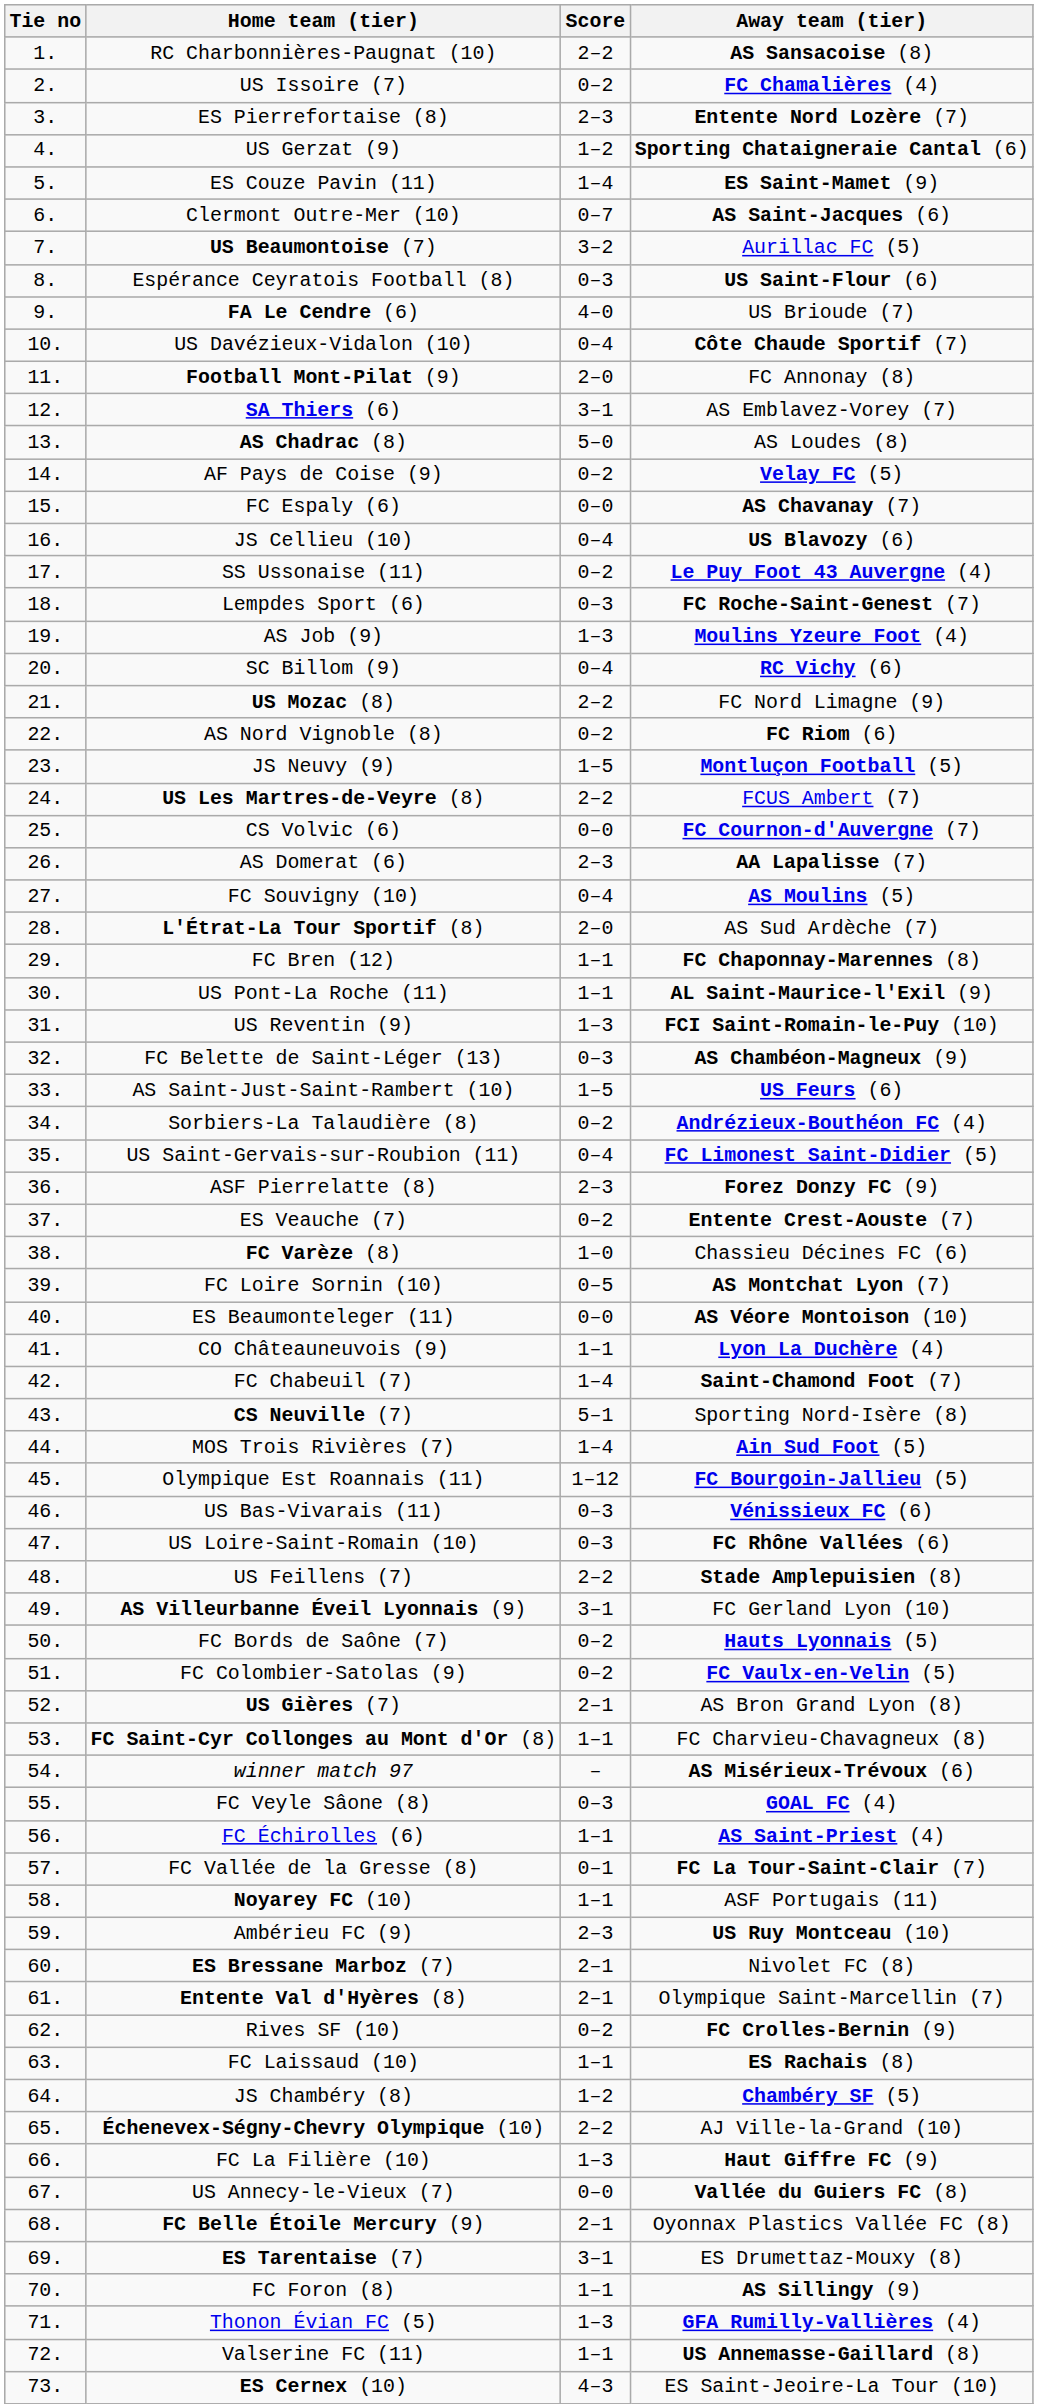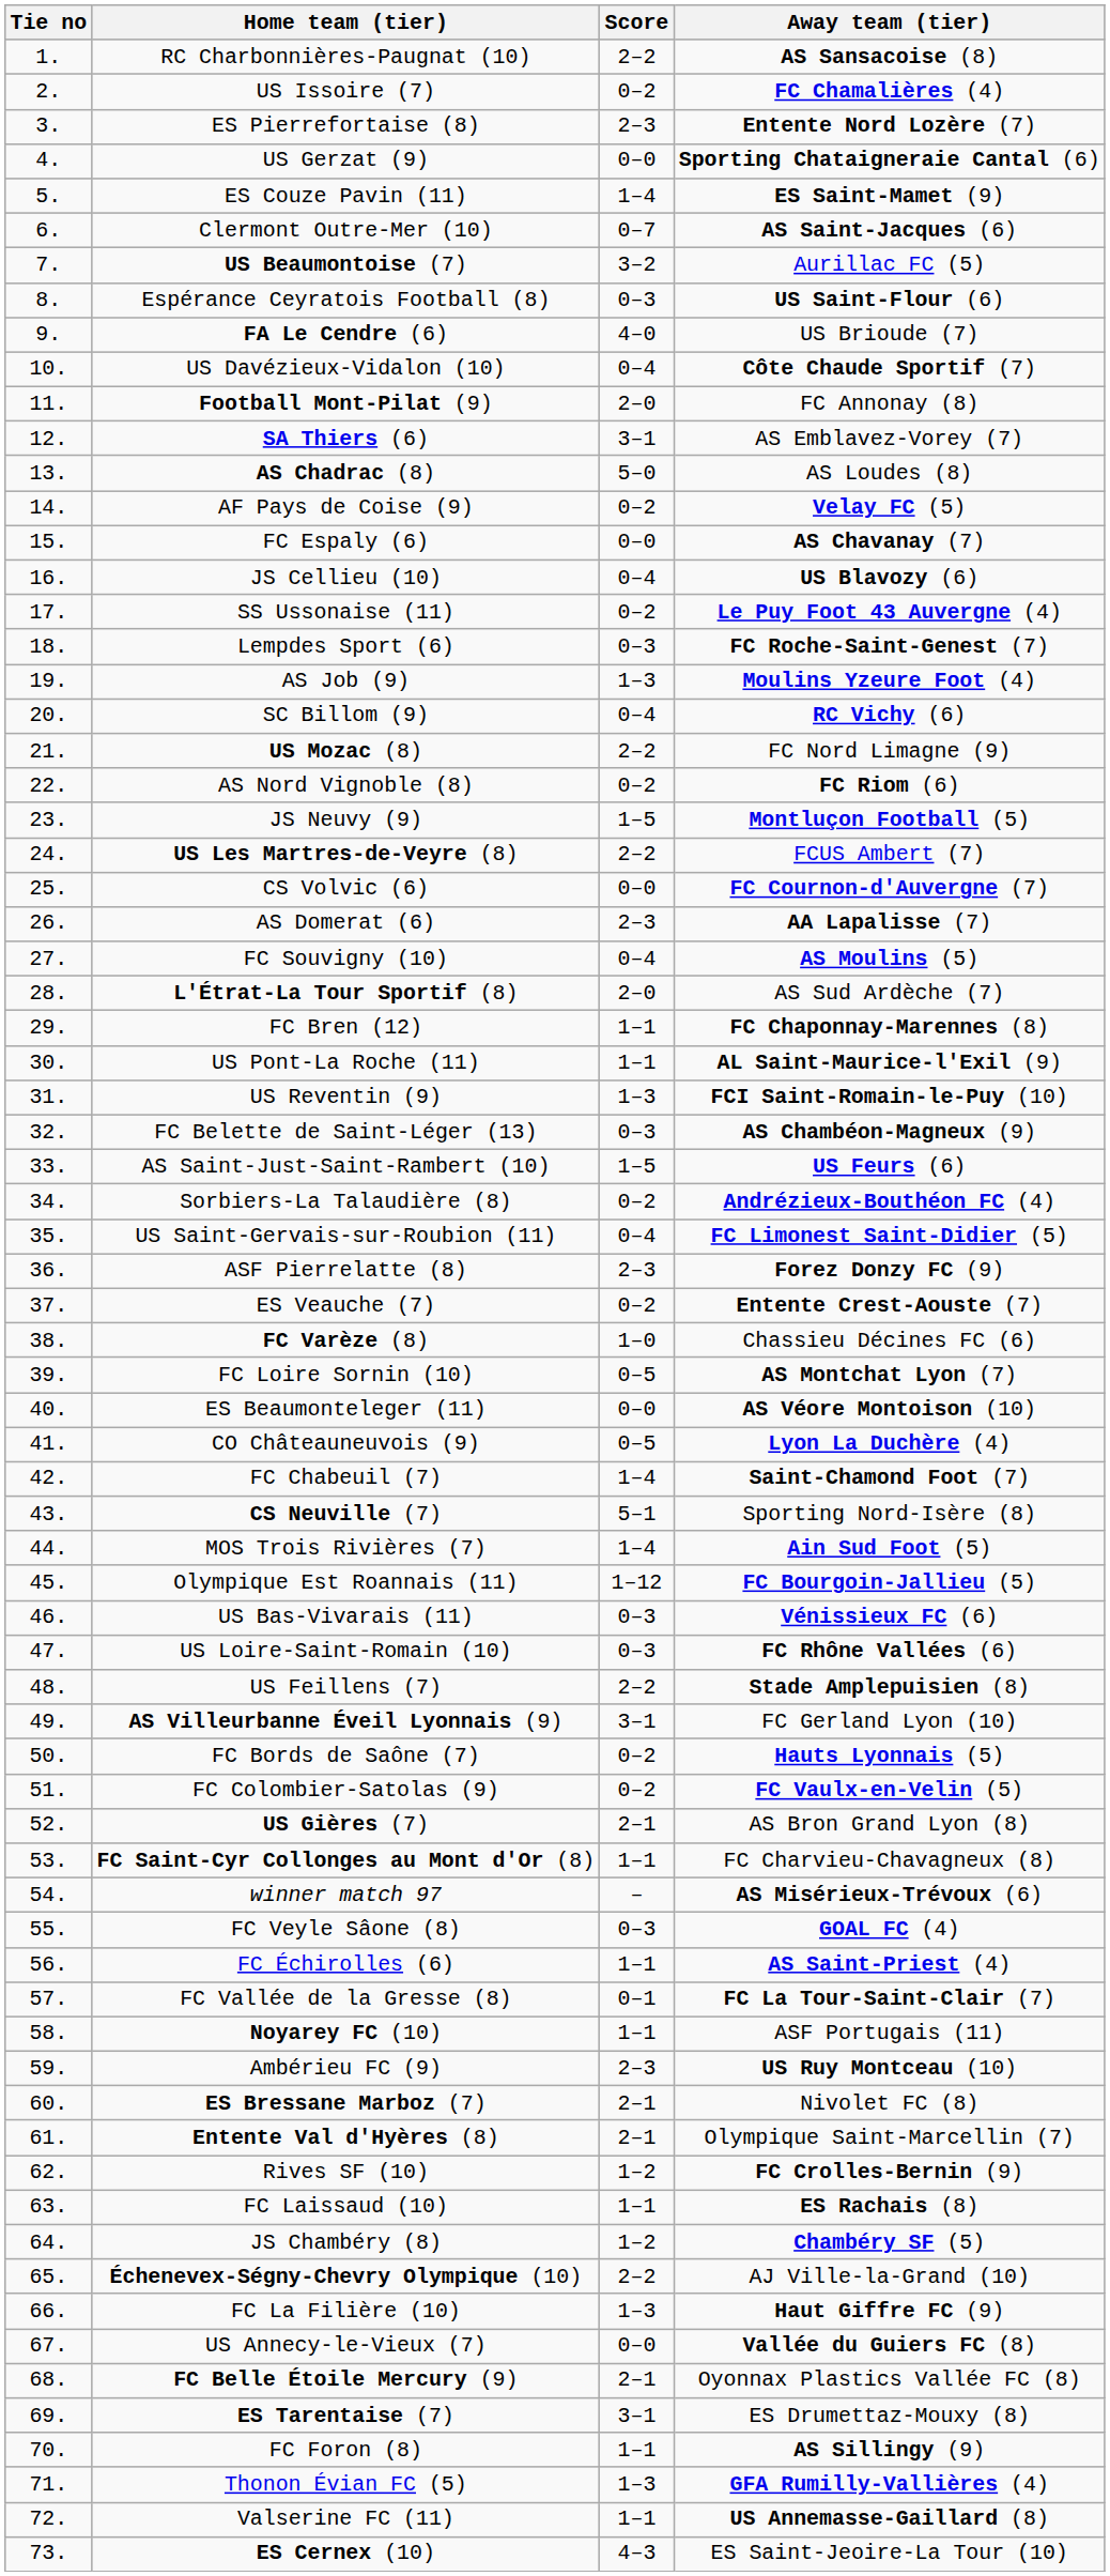US Gerzat (9) | Score: 1–2 -> 0–0
CO Châteauneuvois (9) | Score: 1–1 -> 0–5
Rives SF (10) | Score: 0–2 -> 1–2
